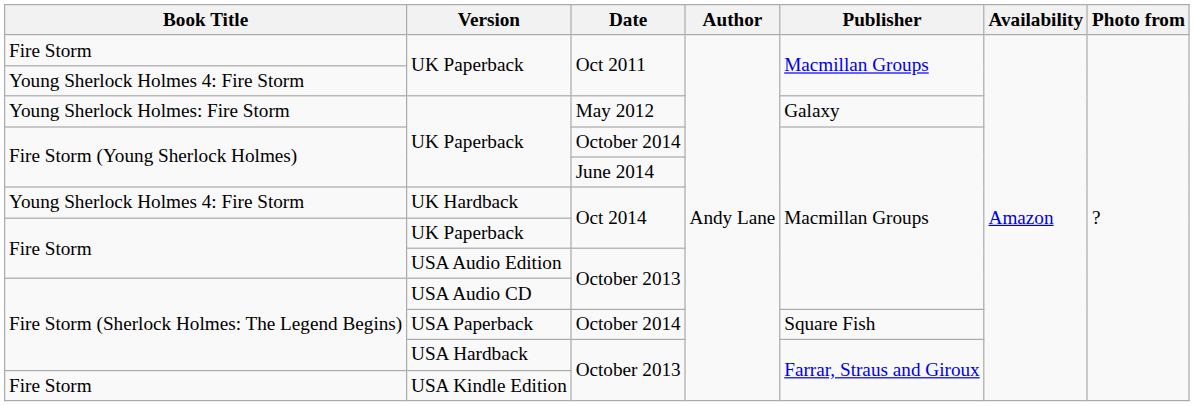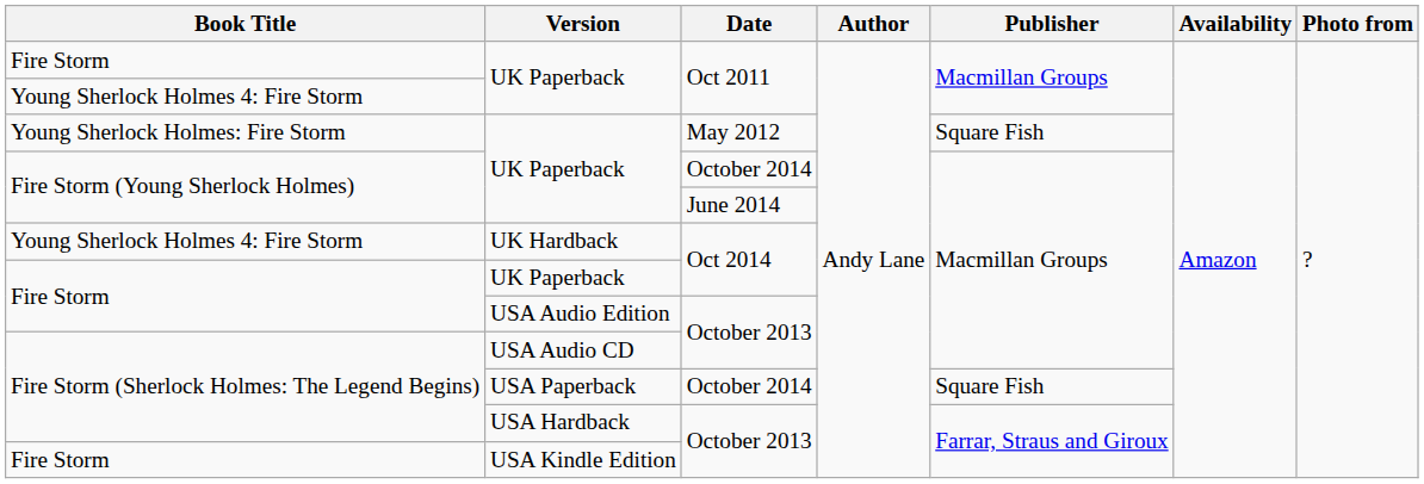UK Paperback / May 2012 | Publisher: Galaxy -> Square Fish
